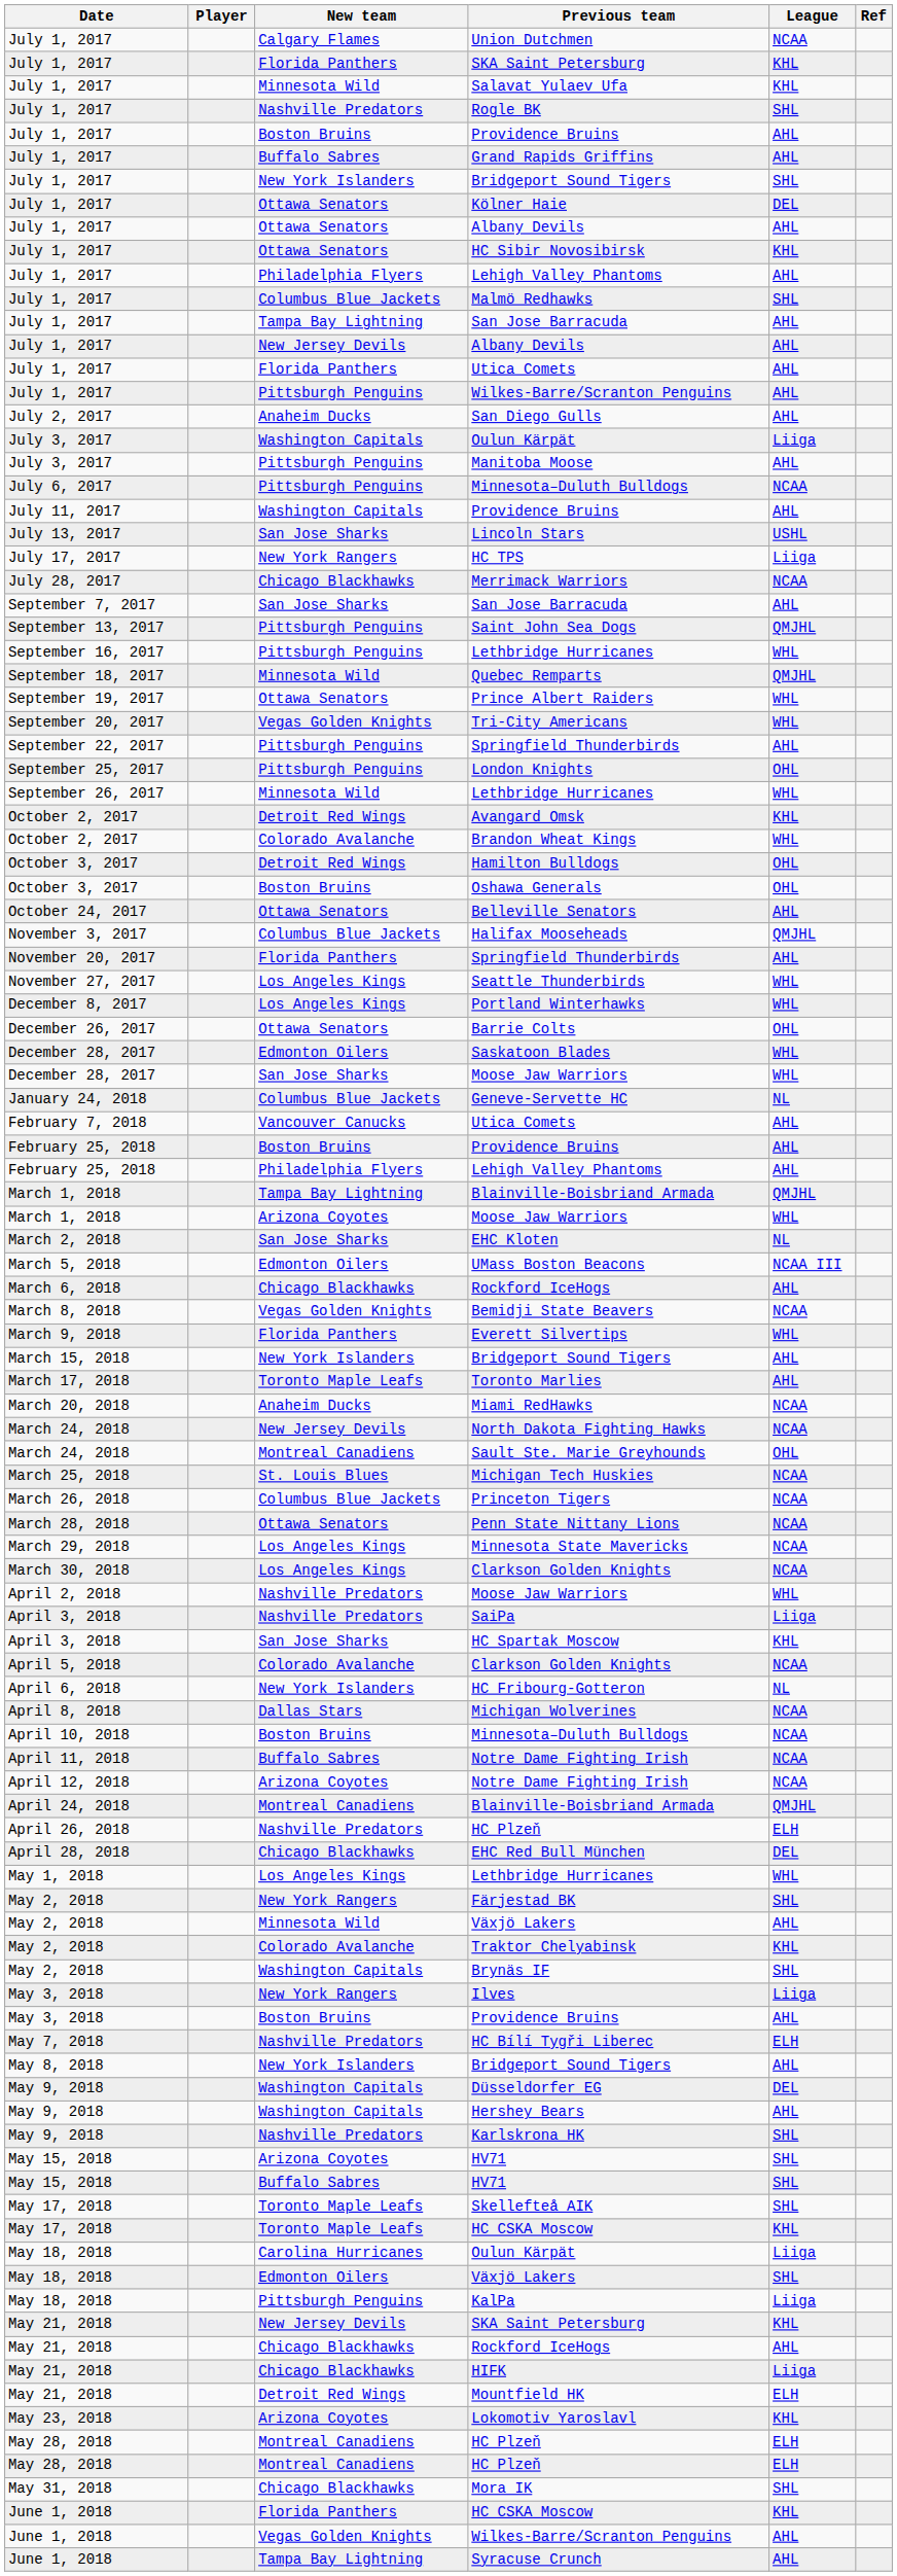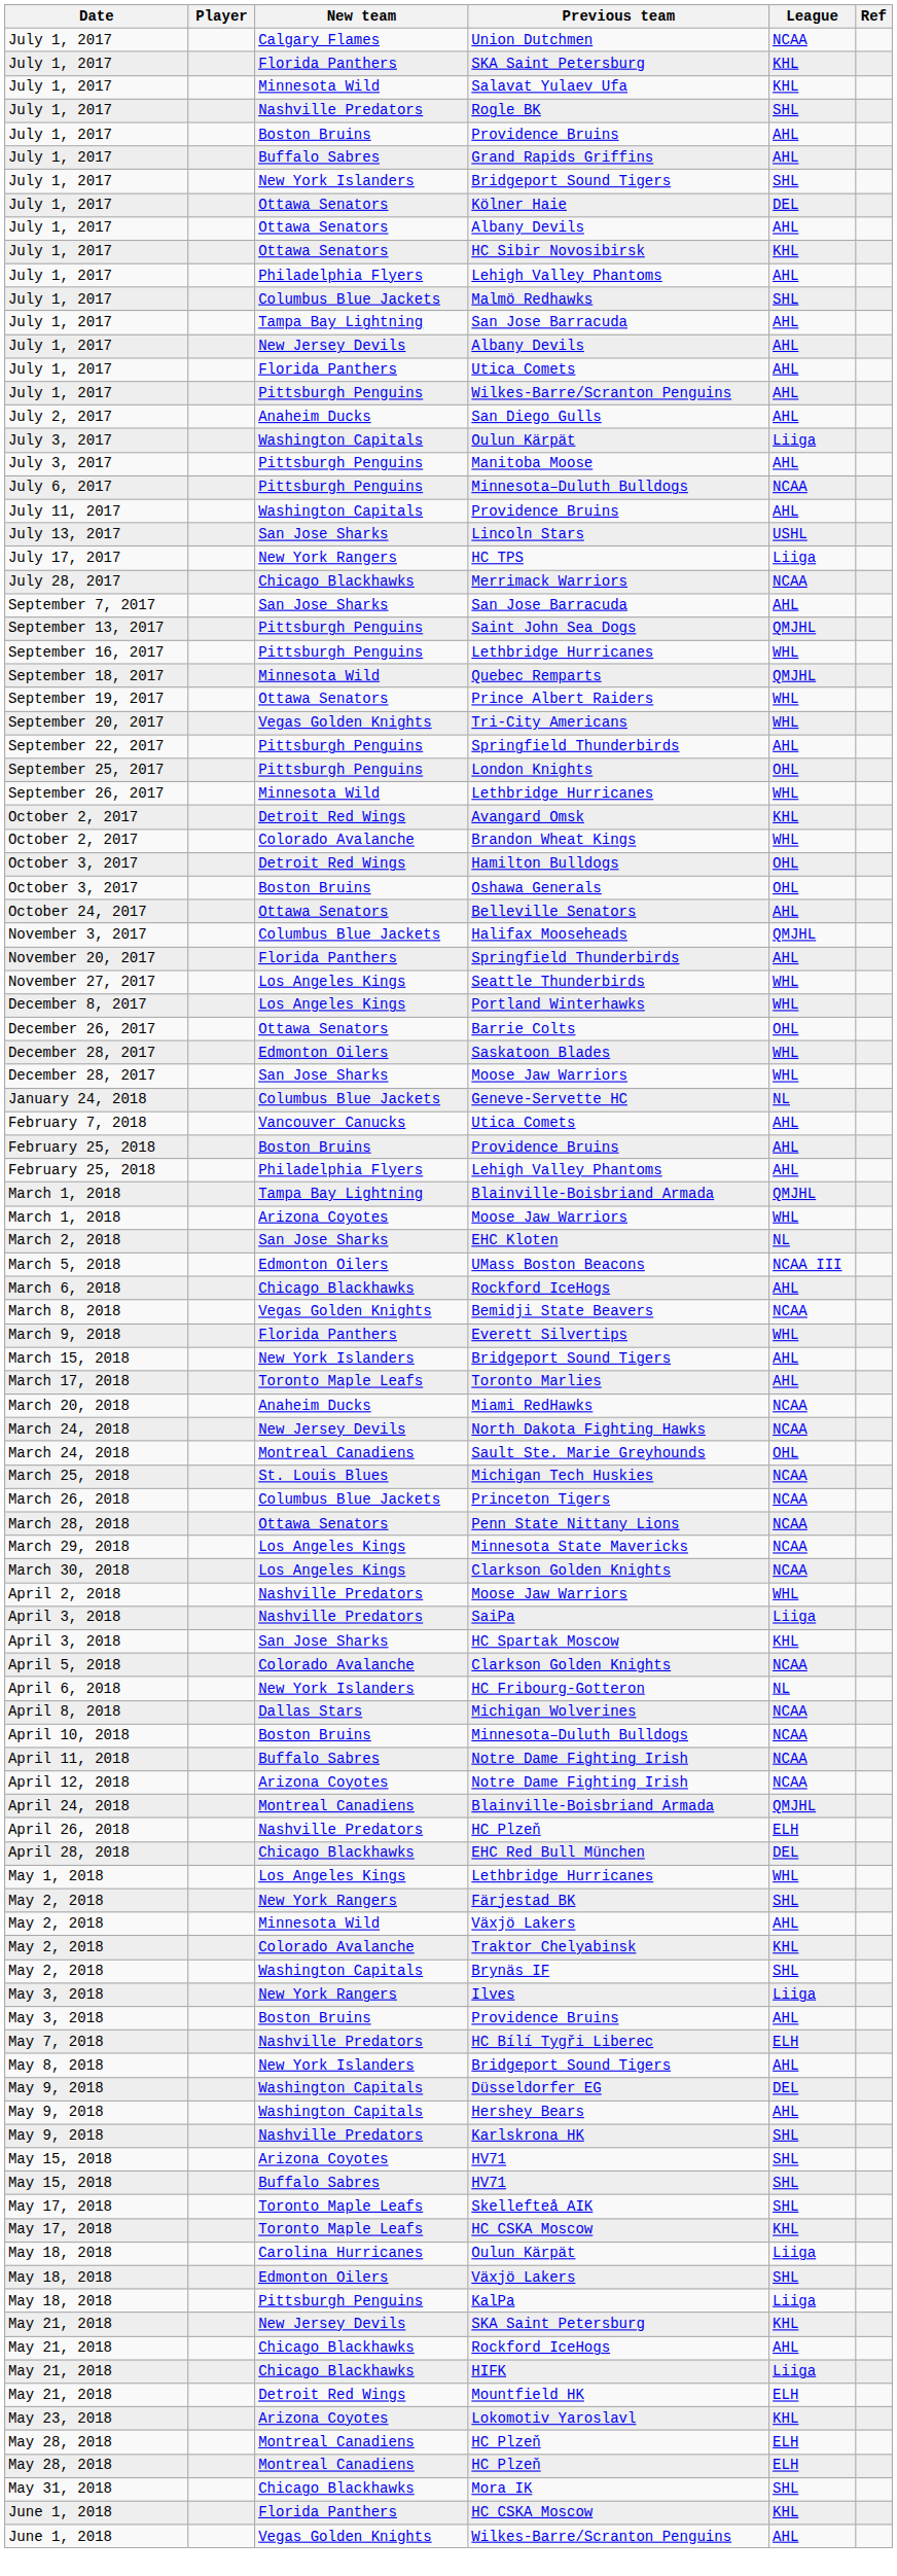- row: June 1, 2018 | Tampa Bay Lightning | Syracuse Crunch | AHL
